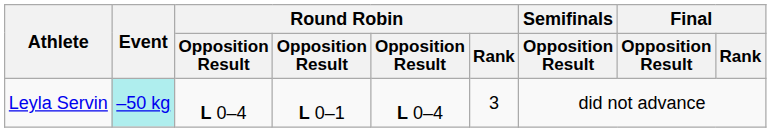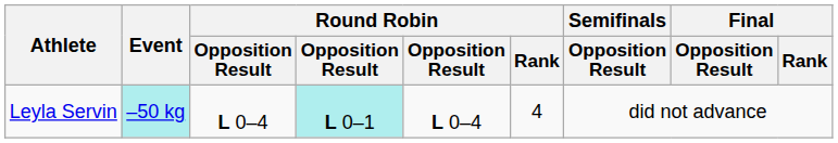Leyla Servin | column 4: no background -> paleturquoise background
Leyla Servin | Round Robin / Rank: 3 -> 4
